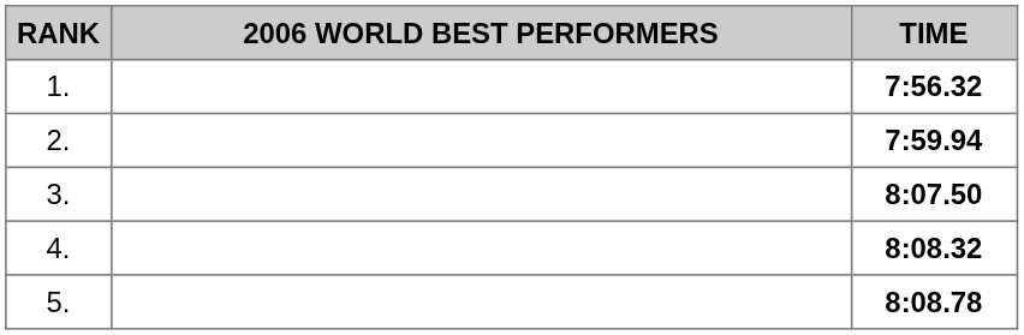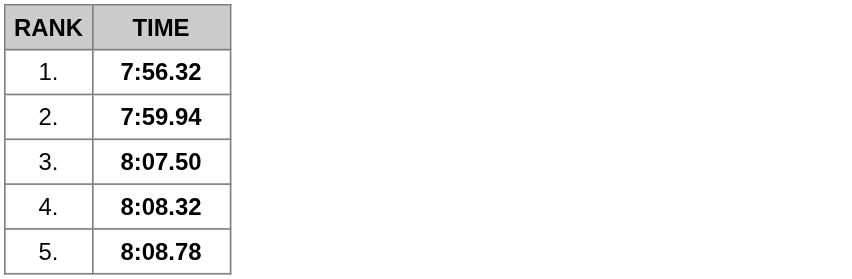- column: 2006 WORLD BEST PERFORMERS
